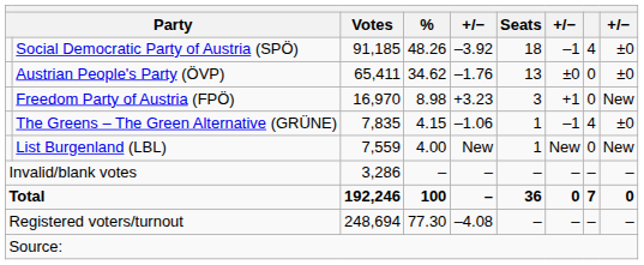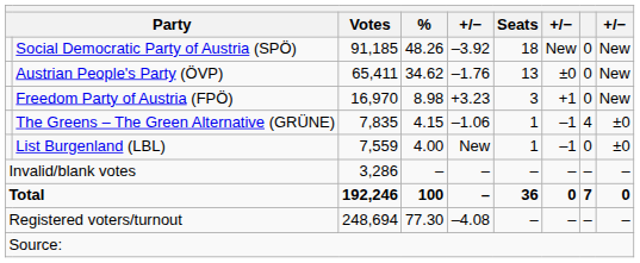Social Democratic Party of Austria (SPÖ) | column 7: –1 -> New
Social Democratic Party of Austria (SPÖ) | column 8: 4 -> 0
Social Democratic Party of Austria (SPÖ) | column 9: ±0 -> New
Austrian People's Party (ÖVP) | column 9: ±0 -> New
List Burgenland (LBL) | column 7: New -> –1
List Burgenland (LBL) | column 9: New -> ±0
